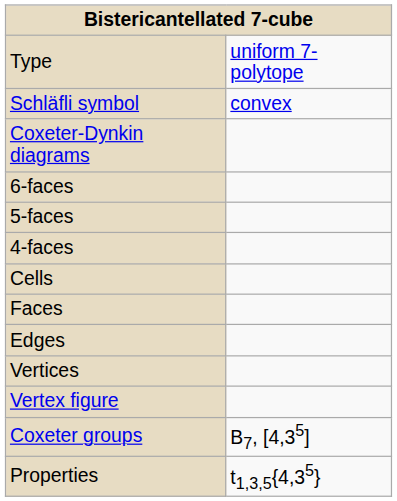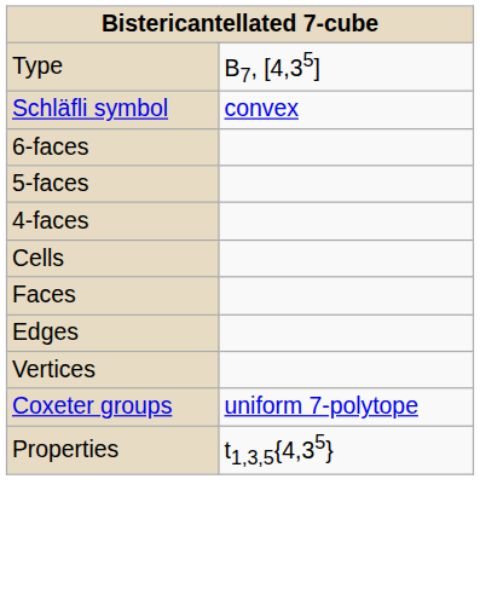Type | column 2: uniform 7-polytope -> B7, [4,35]
- row: Coxeter-Dynkin diagrams
- row: Vertex figure
Coxeter groups | column 2: B7, [4,35] -> uniform 7-polytope
